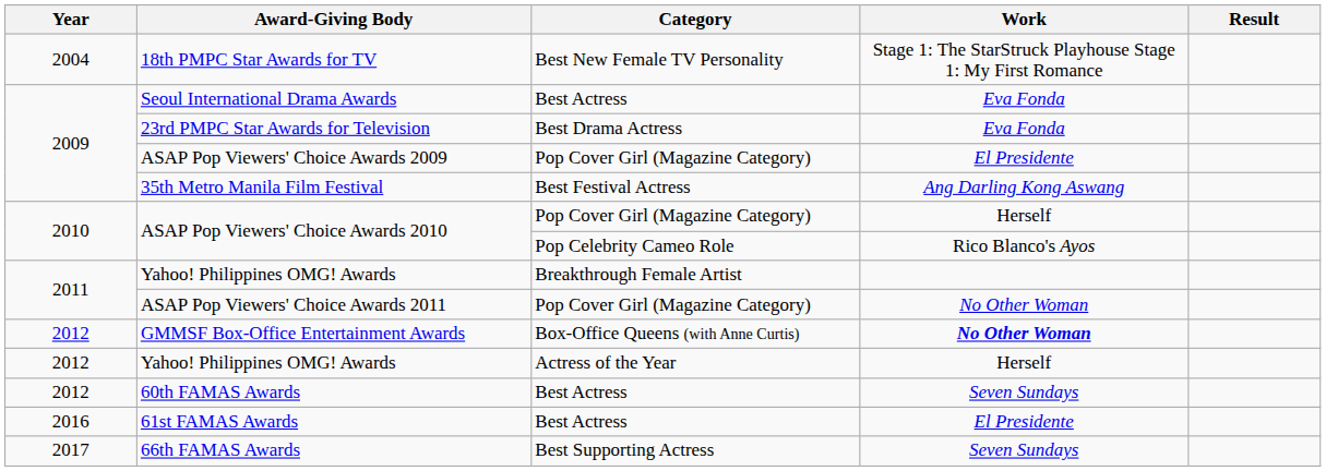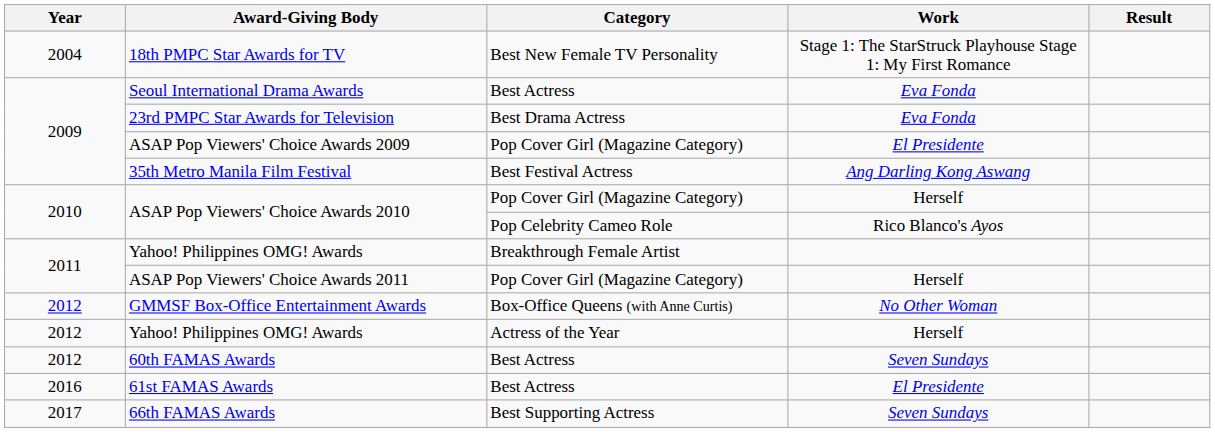ASAP Pop Viewers' Choice Awards 2011 | Work: No Other Woman -> Herself
GMMSF Box-Office Entertainment Awards | Work: bold -> normal
